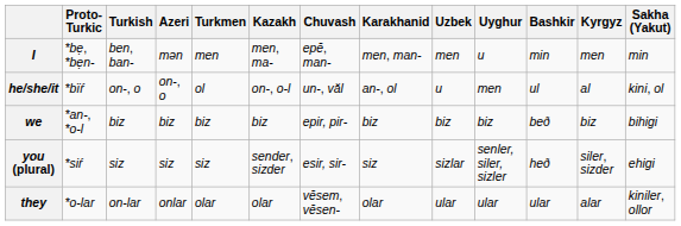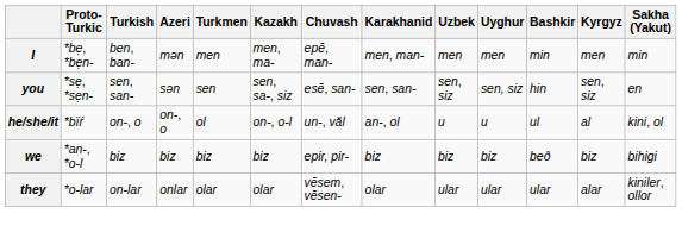I | Uyghur: u -> men
+ row: you | *sẹ, *sẹn- | sen, san- | sən | sen | sen, sa-, siz | esĕ, san- | sen, san- | sen, siz | sen, siz | hin | sen, siz | en
he/she/it | Uyghur: men -> u
- row: you (plural) | *siŕ | siz | siz | siz | sender, sizder | esir, sir- | siz | sizlar | senler, siler, sizler | heð | siler, sizder | ehigi
